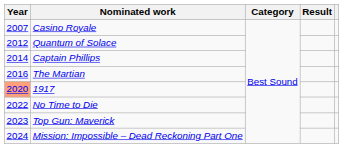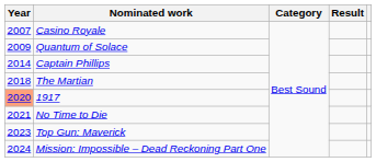Quantum of Solace | Year: 2012 -> 2009
The Martian | Year: 2016 -> 2018
No Time to Die | Year: 2022 -> 2021
